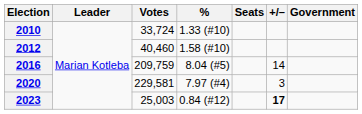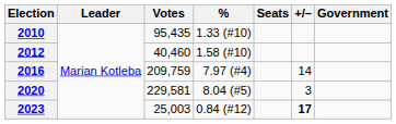2010 | Votes: 33,724 -> 95,435
2016 | %: 8.04 (#5) -> 7.97 (#4)
2020 | %: 7.97 (#4) -> 8.04 (#5)
